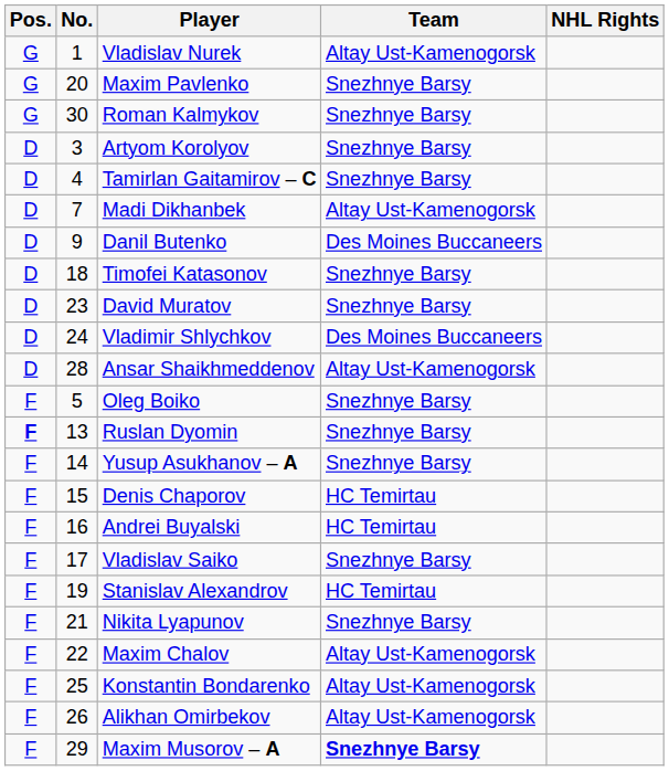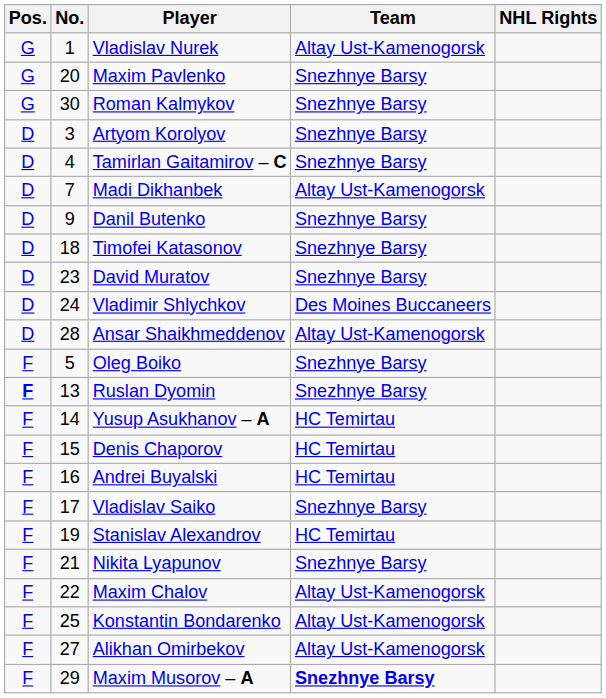Danil Butenko | Team: Des Moines Buccaneers -> Snezhnye Barsy
Yusup Asukhanov – A | Team: Snezhnye Barsy -> HC Temirtau
Alikhan Omirbekov | No.: 26 -> 27
